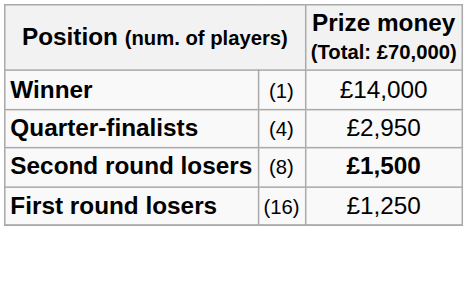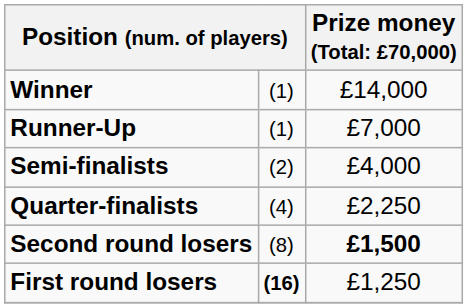+ row: Runner-Up | (1) | £7,000
+ row: Semi-finalists | (2) | £4,000
Quarter-finalists | column 3: £2,950 -> £2,250
First round losers | column 2: normal -> bold
